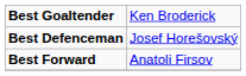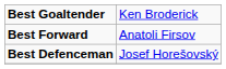rows swapped: Best Defenceman <-> Best Forward
